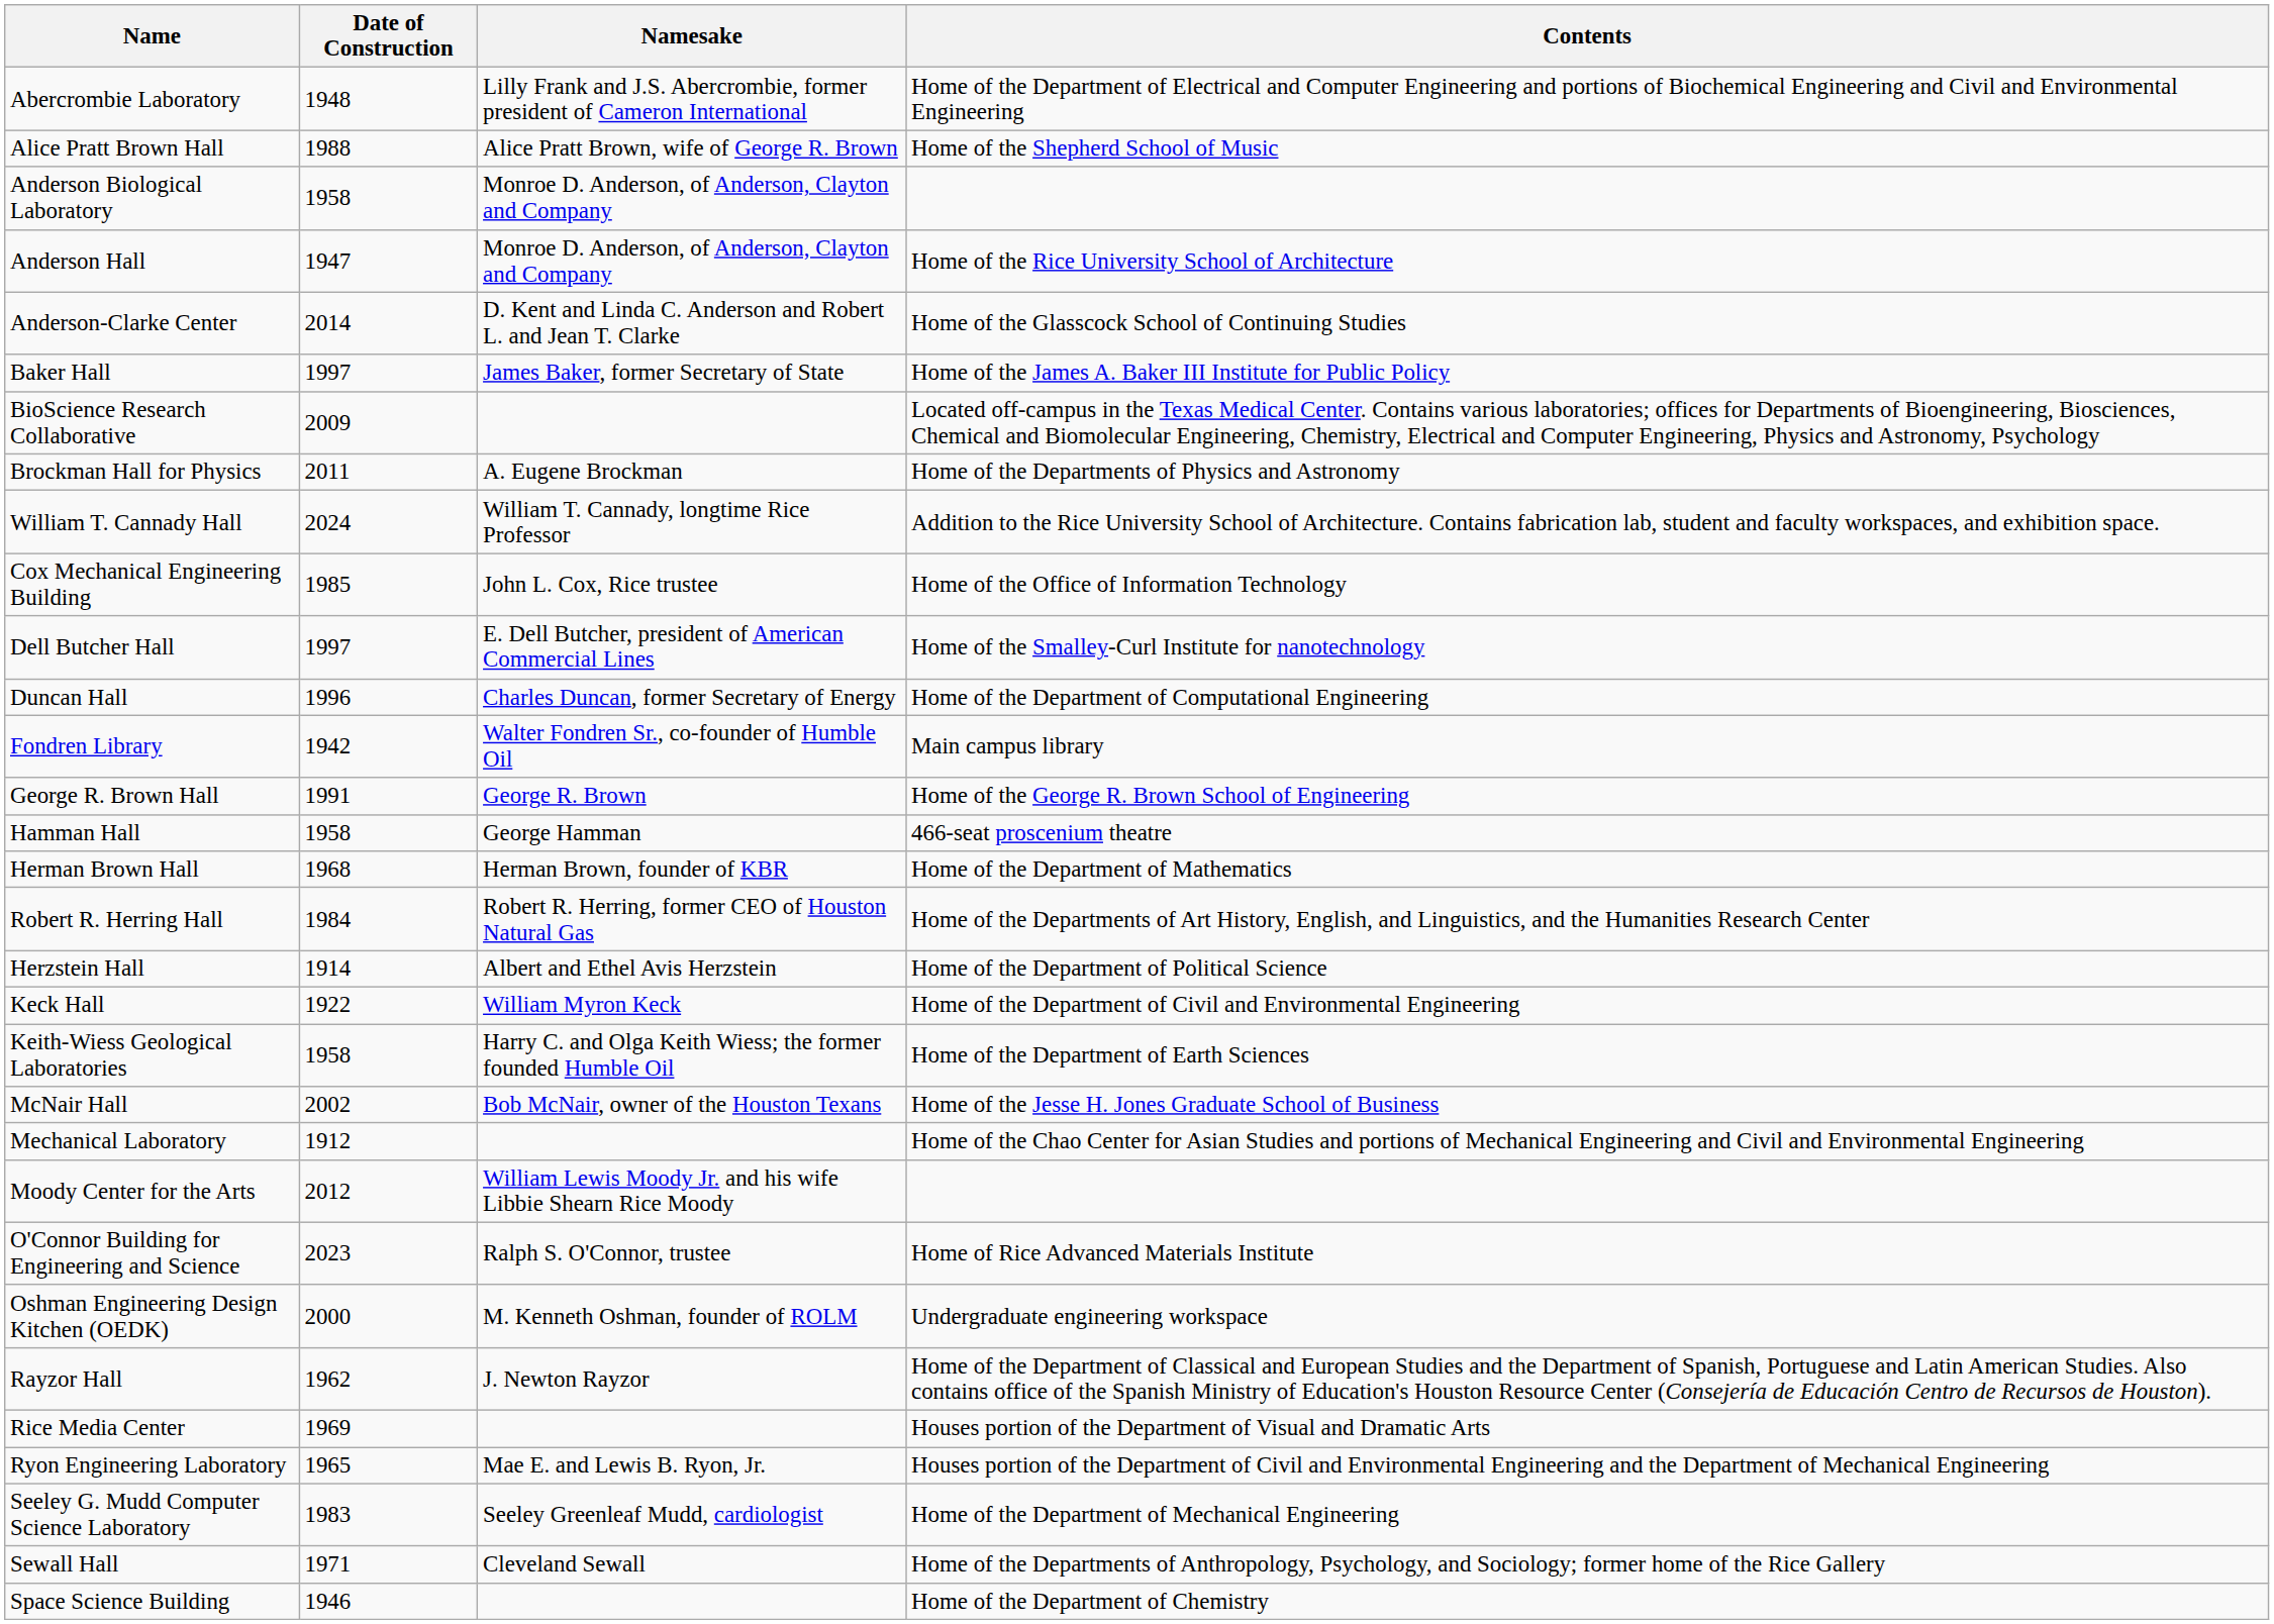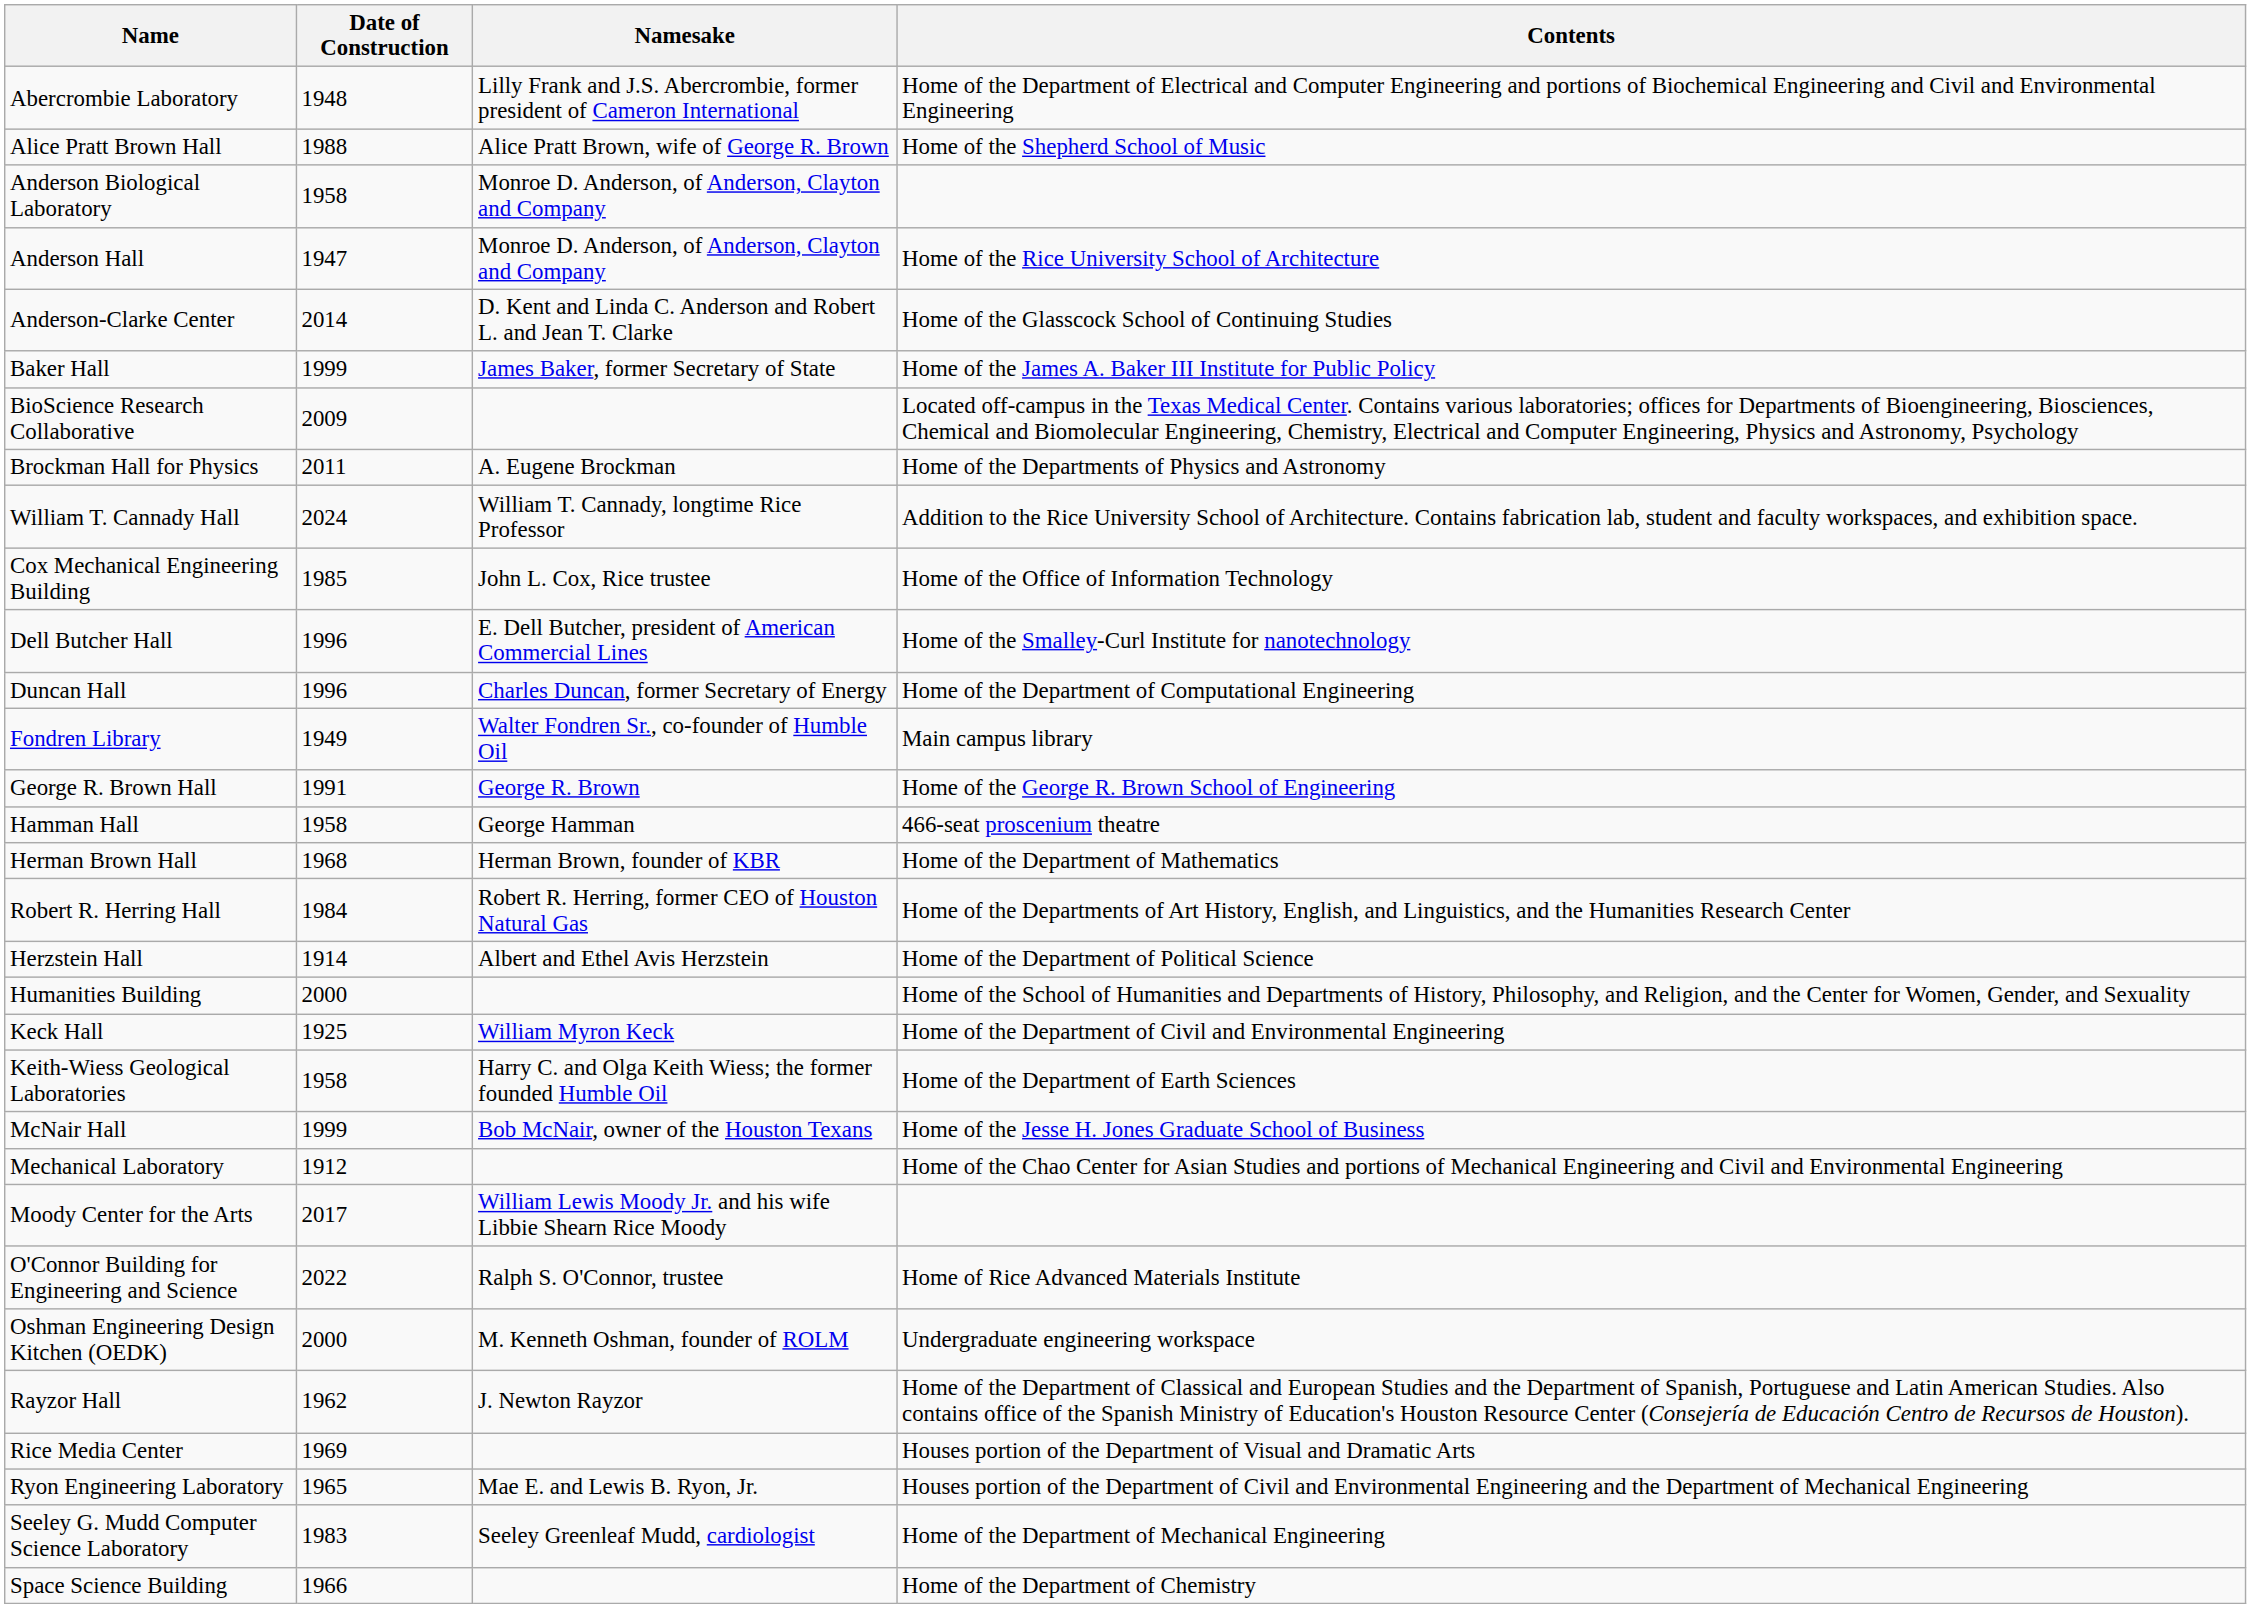Baker Hall | Date of Construction: 1997 -> 1999
Dell Butcher Hall | Date of Construction: 1997 -> 1996
Fondren Library | Date of Construction: 1942 -> 1949
+ row: Humanities Building | 2000 | Home of the School of Humanities and Departments of History, Philosophy, and Religion, and the Center for Women, Gender, and Sexuality
Keck Hall | Date of Construction: 1922 -> 1925
McNair Hall | Date of Construction: 2002 -> 1999
Moody Center for the Arts | Date of Construction: 2012 -> 2017
O'Connor Building for Engineering and Science | Date of Construction: 2023 -> 2022
- row: Sewall Hall | 1971 | Cleveland Sewall | Home of the Departments of Anthropology, Psychology, and Sociology; former home of the Rice Gallery
Space Science Building | Date of Construction: 1946 -> 1966
